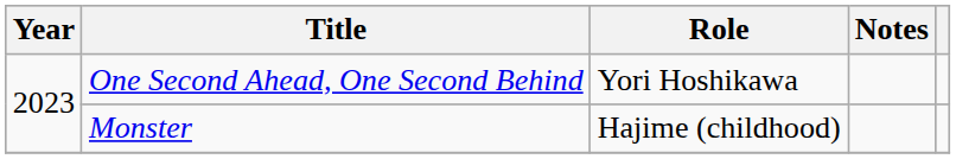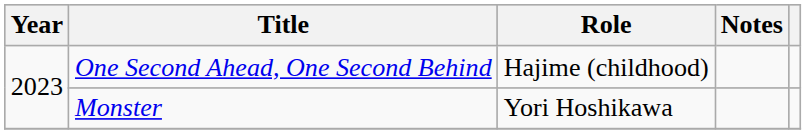One Second Ahead, One Second Behind | Role: Yori Hoshikawa -> Hajime (childhood)
Monster | Role: Hajime (childhood) -> Yori Hoshikawa
